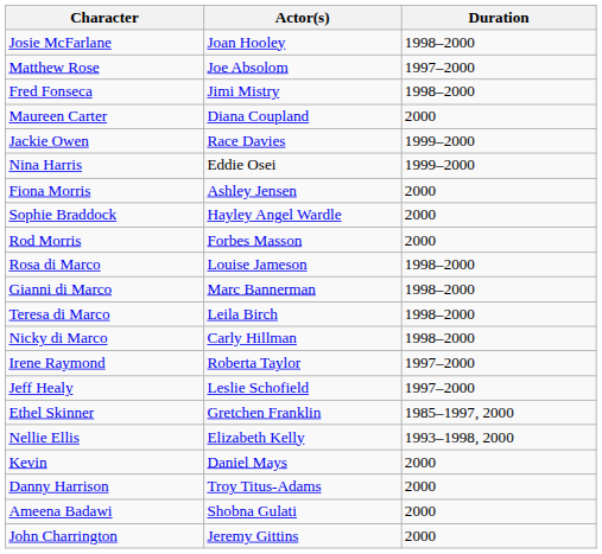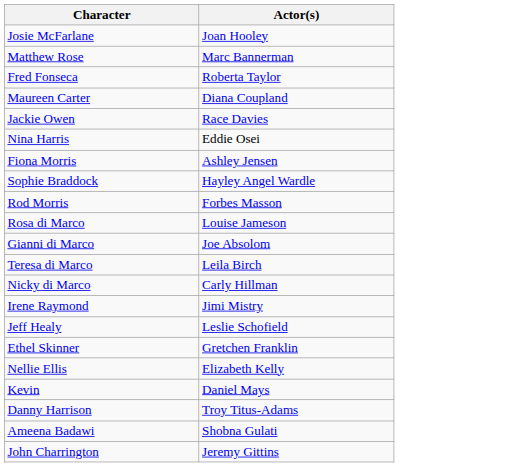- column: Duration | 1998–2000 | 1997–2000 | 1998–2000 | 2000 | 1999–2000 | 1999–2000 | 2000 | 2000 | 2000 | 1998–2000 | 1998–2000 | 1998–2000 | 1998–2000 | 1997–2000 | 1997–2000 | 1985–1997, 2000 | 1993–1998, 2000 | 2000 | 2000 | 2000 | 2000
Matthew Rose | Actor(s): Joe Absolom -> Marc Bannerman
Fred Fonseca | Actor(s): Jimi Mistry -> Roberta Taylor
Gianni di Marco | Actor(s): Marc Bannerman -> Joe Absolom
Irene Raymond | Actor(s): Roberta Taylor -> Jimi Mistry
